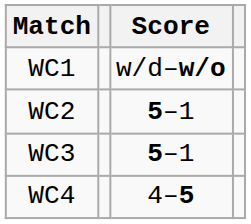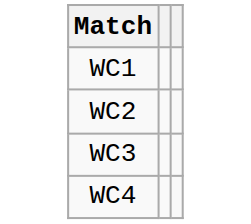- column: Score | w/d–w/o | 5–1 | 5–1 | 4–5
